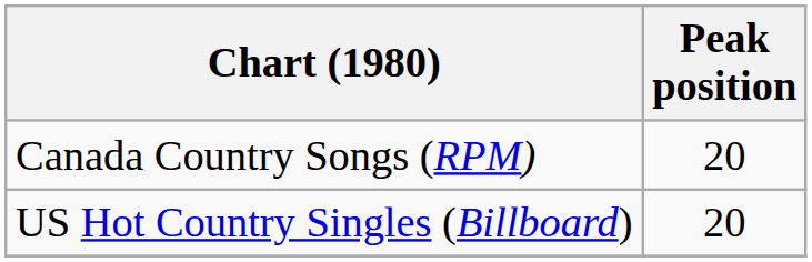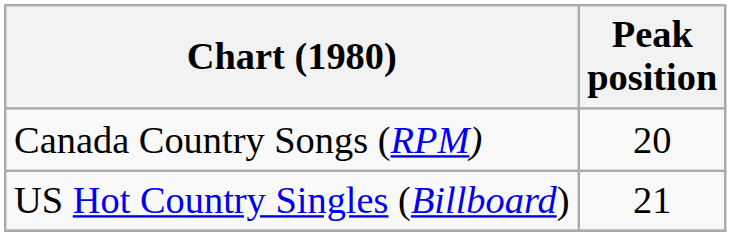US Hot Country Singles (Billboard) | Peak position: 20 -> 21
